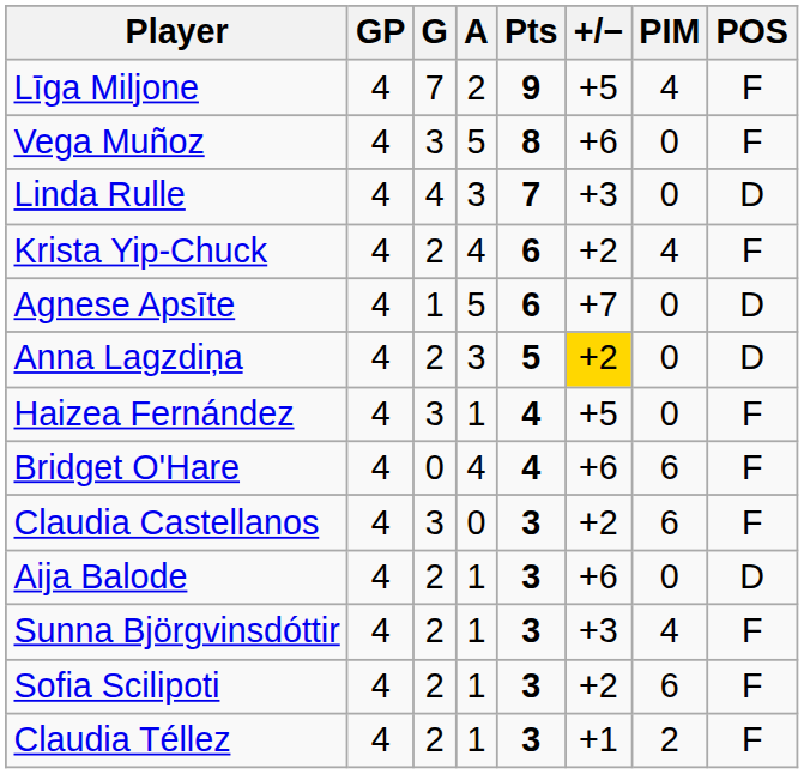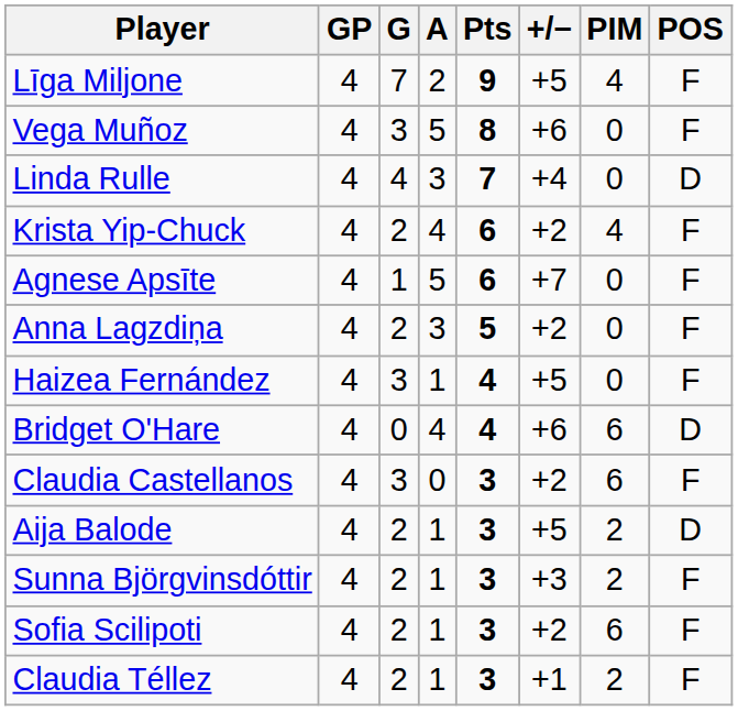Linda Rulle | +/−: +3 -> +4
Agnese Apsīte | POS: D -> F
Anna Lagzdiņa | +/−: gold background -> no background
Anna Lagzdiņa | POS: D -> F
Bridget O'Hare | POS: F -> D
Aija Balode | +/−: +6 -> +5
Aija Balode | PIM: 0 -> 2
Sunna Björgvinsdóttir | PIM: 4 -> 2
